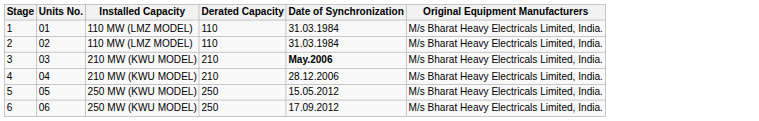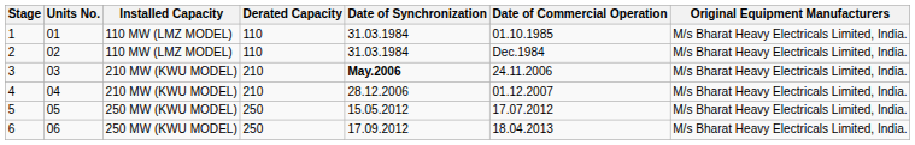+ column: Date of Commercial Operation | 01.10.1985 | Dec.1984 | 24.11.2006 | 01.12.2007 | 17.07.2012 | 18.04.2013
